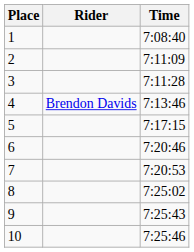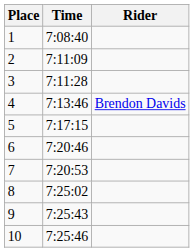columns swapped: Rider <-> Time
